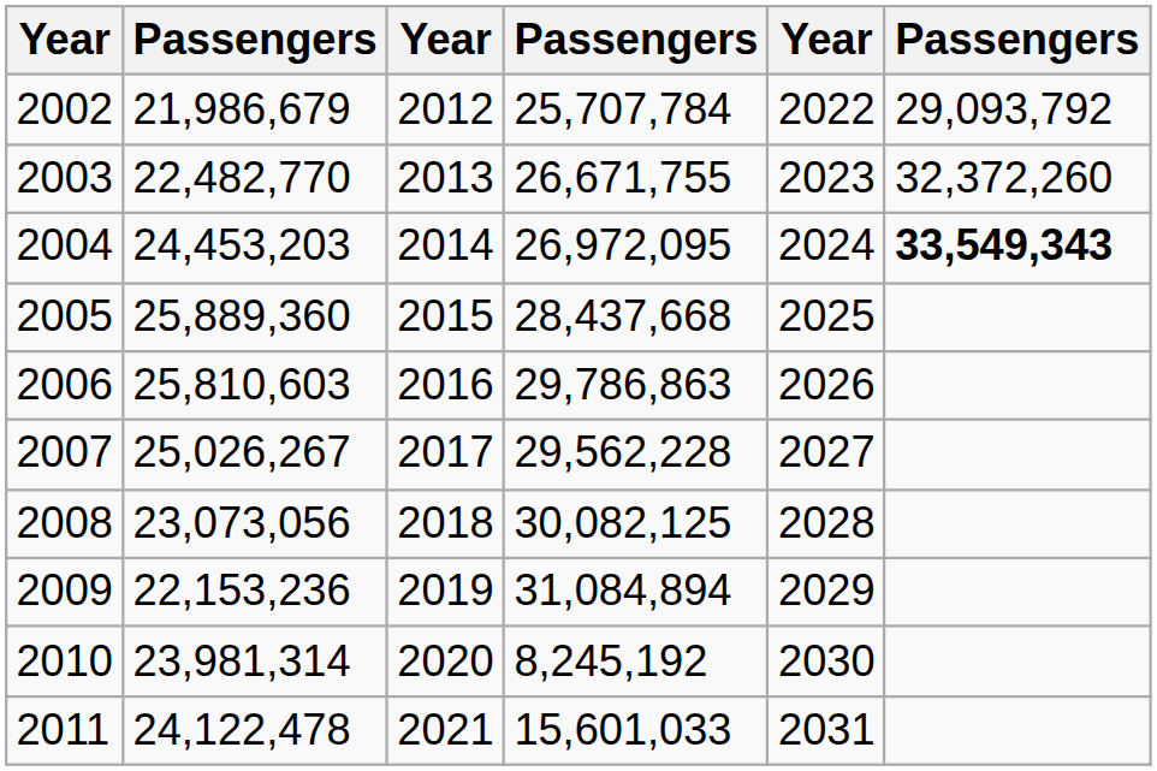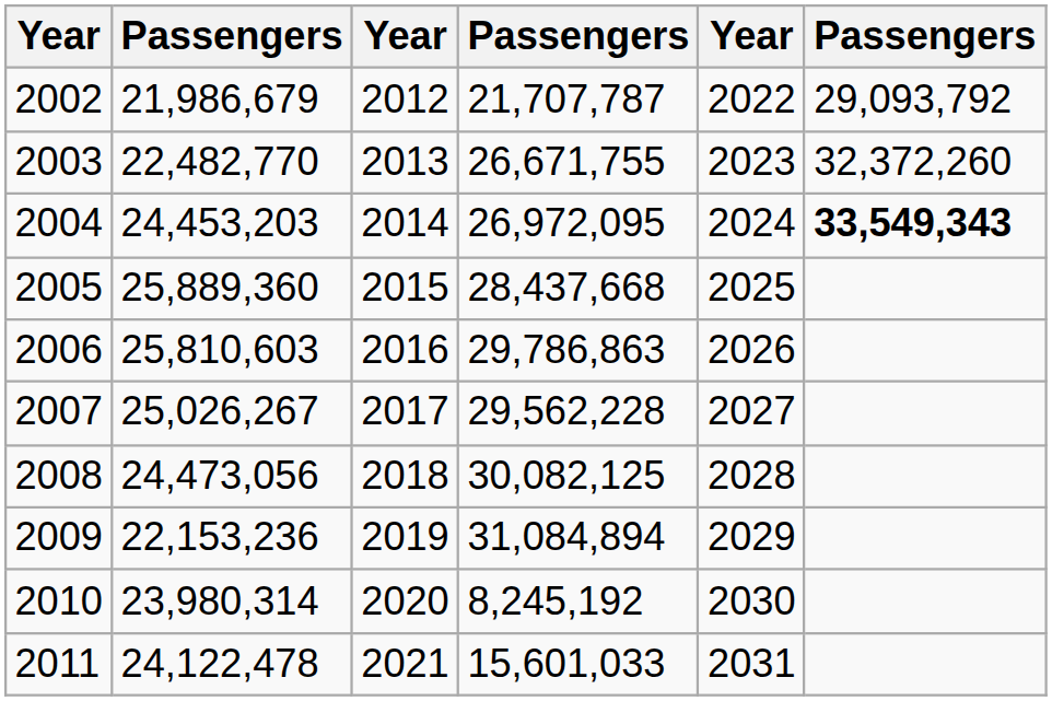2002 | column 4: 25,707,784 -> 21,707,787
2008 | column 2: 23,073,056 -> 24,473,056
2010 | column 2: 23,981,314 -> 23,980,314
